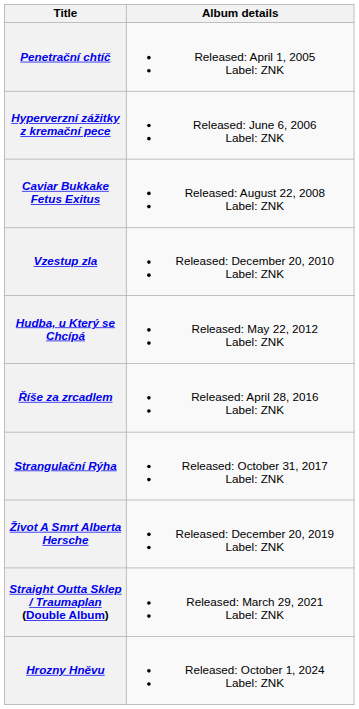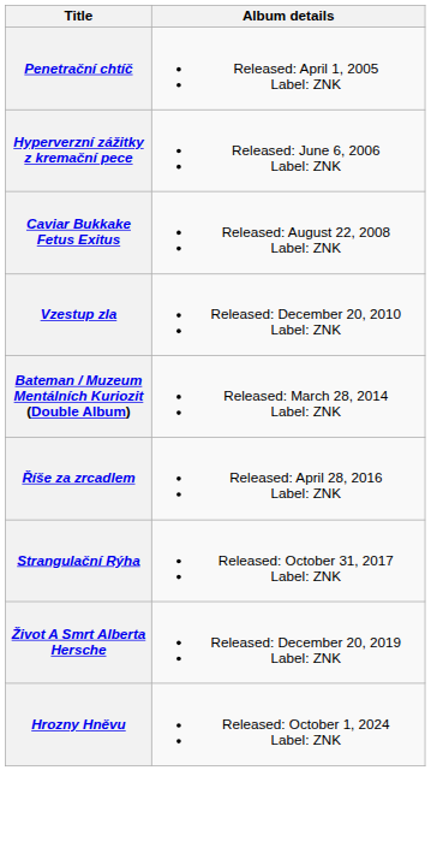- row: Hudba, u Který se Chcípá | Released: May 22, 2012 Label: ZNK
+ row: Bateman / Muzeum Mentálních Kuriozit (Double Album) | Released: March 28, 2014 Label: ZNK
- row: Straight Outta Sklep / Traumaplan (Double Album) | Released: March 29, 2021 Label: ZNK
